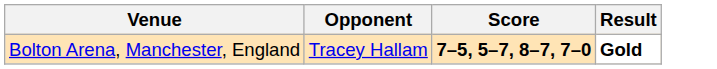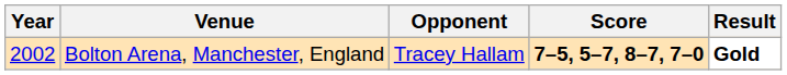+ column: Year | 2002
